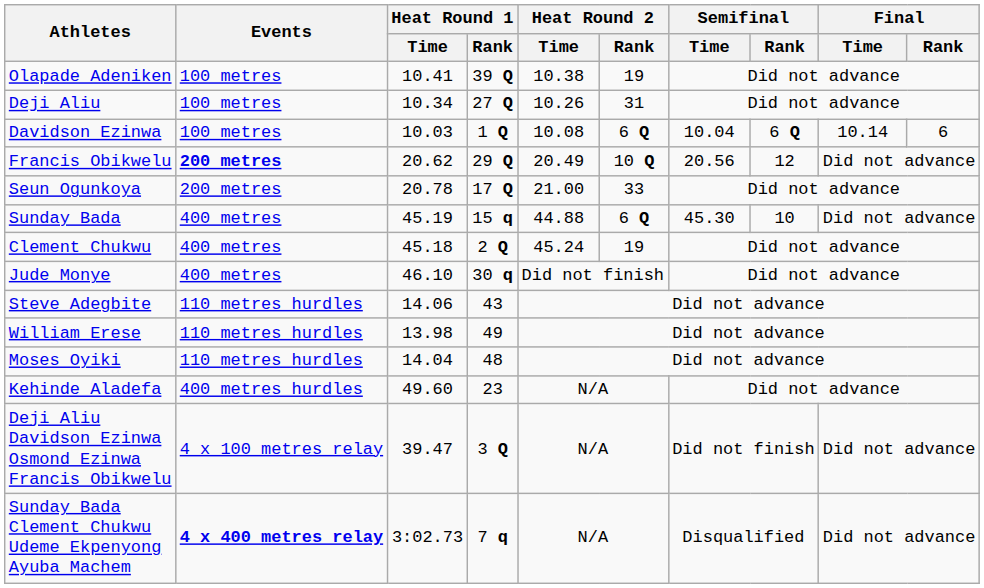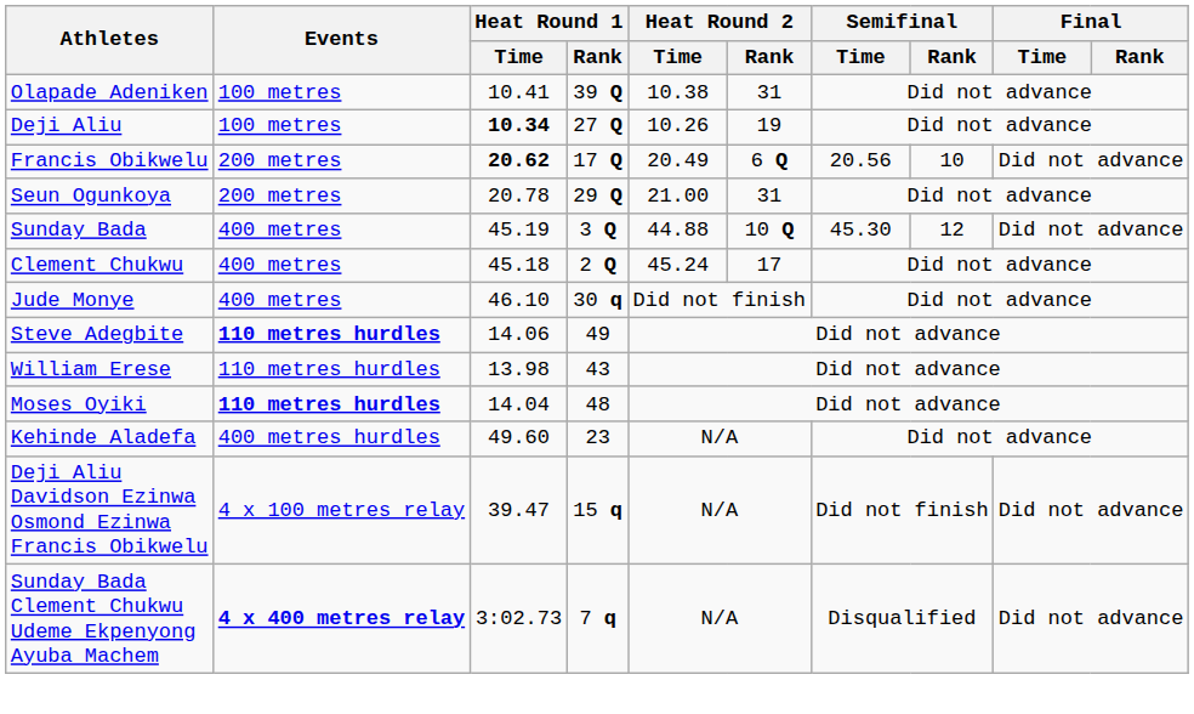Olapade Adeniken | Heat Round 2 / Rank: 19 -> 31
Deji Aliu | Heat Round 1 / Time: normal -> bold
Deji Aliu | Heat Round 2 / Rank: 31 -> 19
- row: Davidson Ezinwa | 100 metres | 10.03 | 1 Q | 10.08 | 6 Q | 10.04 | 6 Q | 10.14 | 6
Francis Obikwelu | Events: bold -> normal
Francis Obikwelu | Heat Round 1 / Time: normal -> bold
Francis Obikwelu | Heat Round 1 / Rank: 29 Q -> 17 Q
Francis Obikwelu | Heat Round 2 / Rank: 10 Q -> 6 Q
Francis Obikwelu | Semifinal / Rank: 12 -> 10
Seun Ogunkoya | Heat Round 1 / Rank: 17 Q -> 29 Q
Seun Ogunkoya | Heat Round 2 / Rank: 33 -> 31
Sunday Bada | Heat Round 1 / Rank: 15 q -> 3 Q
Sunday Bada | Heat Round 2 / Rank: 6 Q -> 10 Q
Sunday Bada | Semifinal / Rank: 10 -> 12
Clement Chukwu | Heat Round 2 / Rank: 19 -> 17
Steve Adegbite | Events: normal -> bold
Steve Adegbite | Heat Round 1 / Rank: 43 -> 49
William Erese | Heat Round 1 / Rank: 49 -> 43
Moses Oyiki | Events: normal -> bold
Deji Aliu Davidson Ezinwa Osmond Ezinwa Francis Obikwelu | Heat Round 1 / Rank: 3 Q -> 15 q
